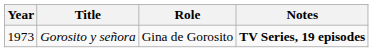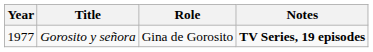Gorosito y señora | Year: 1973 -> 1977
